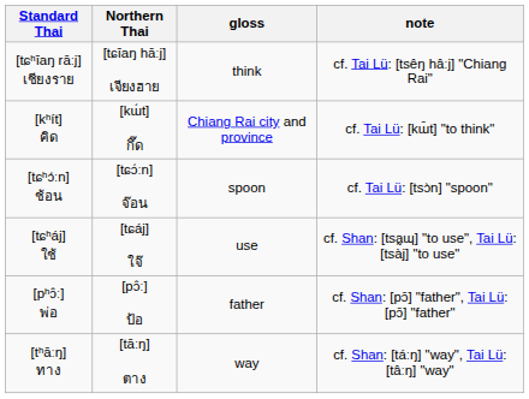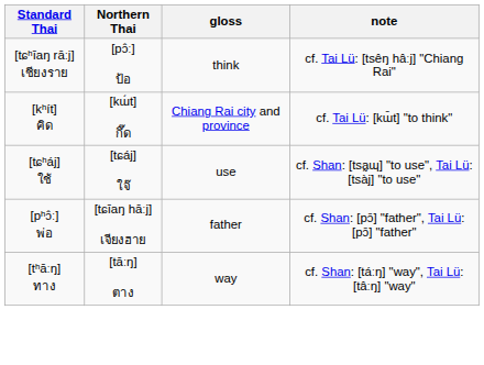[tɕʰīaŋ rāːj] เชียงราย | Northern Thai: [tɕīaŋ hāːj] เจียงฮาย -> [pɔ̂ː] ป้อ
- row: [tɕʰɔ́ːn] ช้อน | [tɕɔ́ːn] จ๊อน | spoon | cf. Tai Lü: [tsɔ̀n] "spoon"
[pʰɔ̂ː] พ่อ | Northern Thai: [pɔ̂ː] ป้อ -> [tɕīaŋ hāːj] เจียงฮาย
